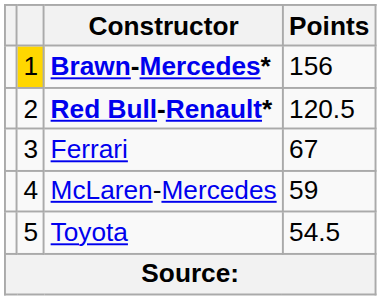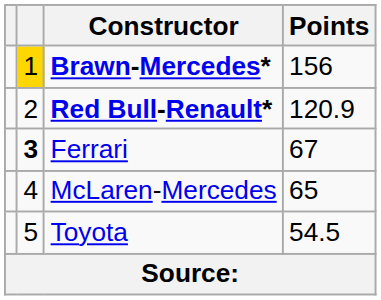Red Bull-Renault* | Points: 120.5 -> 120.9
Ferrari | column 2: normal -> bold
McLaren-Mercedes | Points: 59 -> 65
